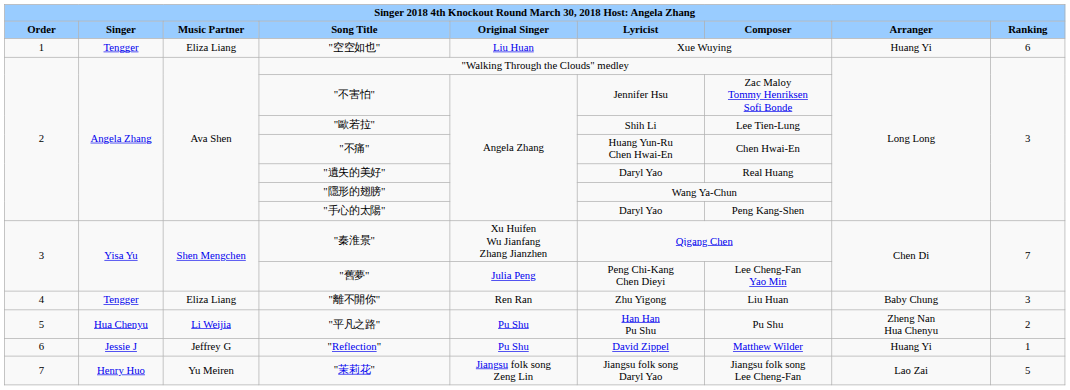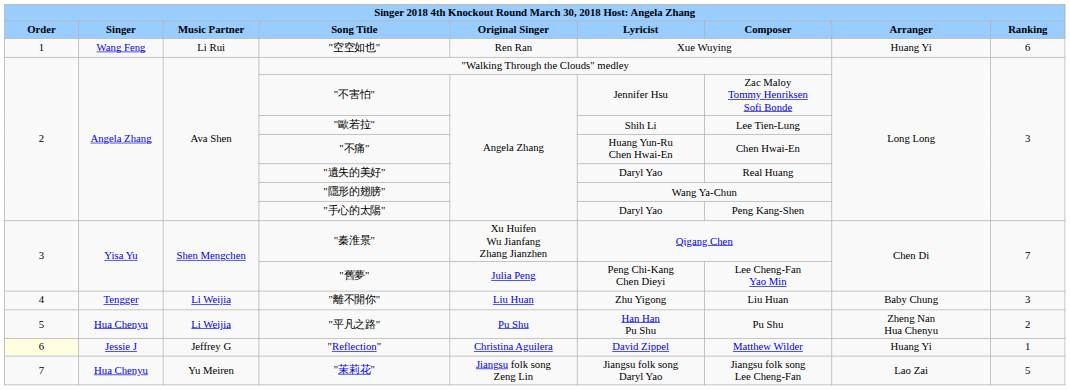"空空如也" | column 2: Tengger -> Wang Feng
"空空如也" | column 3: Eliza Liang -> Li Rui
"空空如也" | column 5: Liu Huan -> Ren Ran
"離不開你" | column 3: Eliza Liang -> Li Weijia
"離不開你" | column 5: Ren Ran -> Liu Huan
"Reflection" | column 1: no background -> lightyellow background
"Reflection" | column 5: Pu Shu -> Christina Aguilera
"茉莉花" | column 2: Henry Huo -> Hua Chenyu
